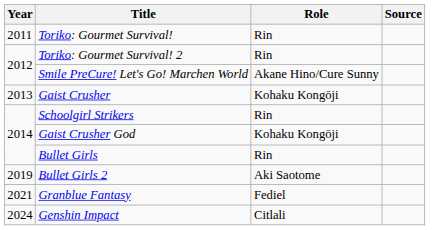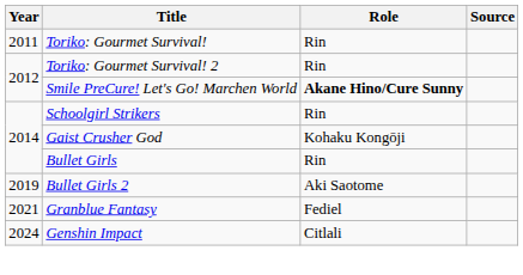Smile PreCure! Let's Go! Marchen World | Role: normal -> bold
- row: 2013 | Gaist Crusher | Kohaku Kongōji
